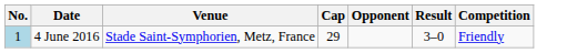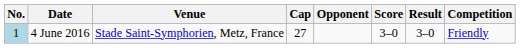+ column: Score | 3–0
4 June 2016 | Cap: 29 -> 27
